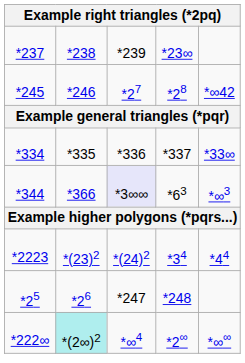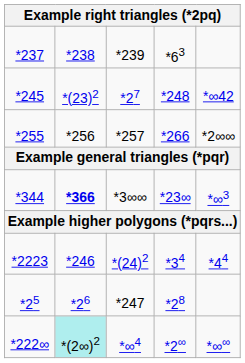*237 | column 4: *23∞ -> *63
*245 | column 2: *246 -> *(23)2
*245 | column 4: *28 -> *248
+ row: *255 | *256 | *257 | *266 | *2∞∞
- row: *334 | *335 | *336 | *337 | *33∞
*344 | column 2: normal -> bold
*344 | column 3: lavender background -> no background
*344 | column 4: *63 -> *23∞
*2223 | column 2: *(23)2 -> *246
*25 | column 4: *248 -> *28
